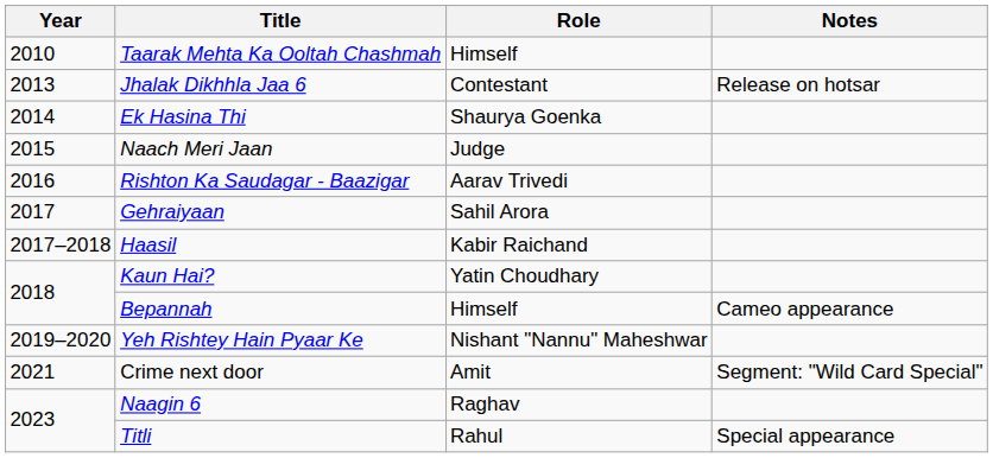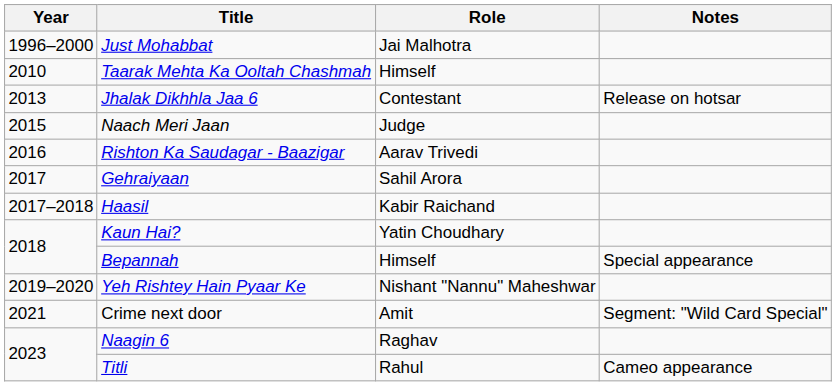+ row: 1996–2000 | Just Mohabbat | Jai Malhotra
- row: 2014 | Ek Hasina Thi | Shaurya Goenka
Bepannah | Notes: Cameo appearance -> Special appearance
Titli | Notes: Special appearance -> Cameo appearance
